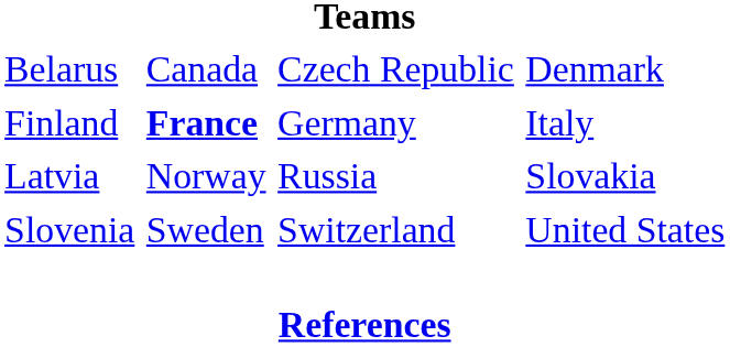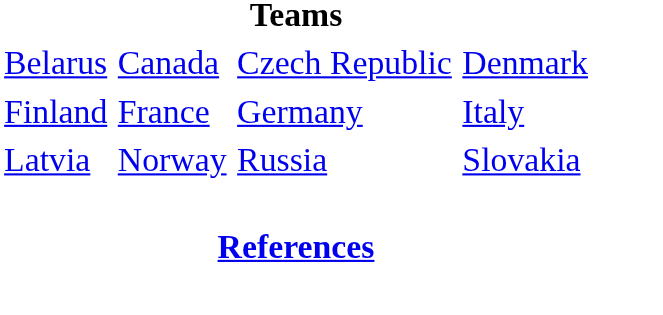Finland | column 2: bold -> normal
- row: Slovenia | Sweden | Switzerland | United States
